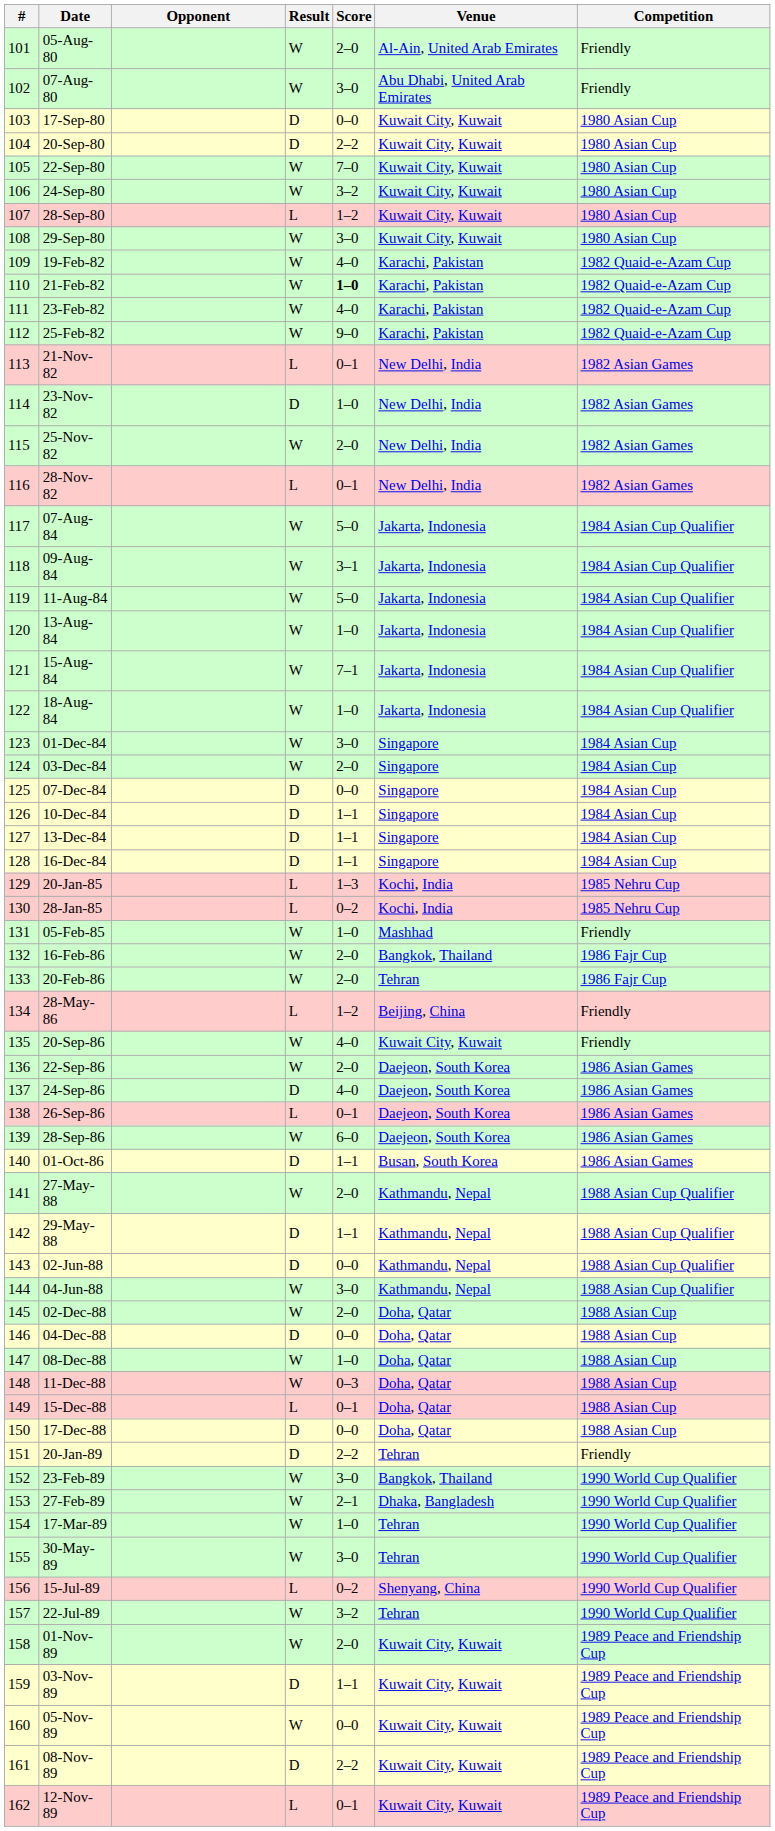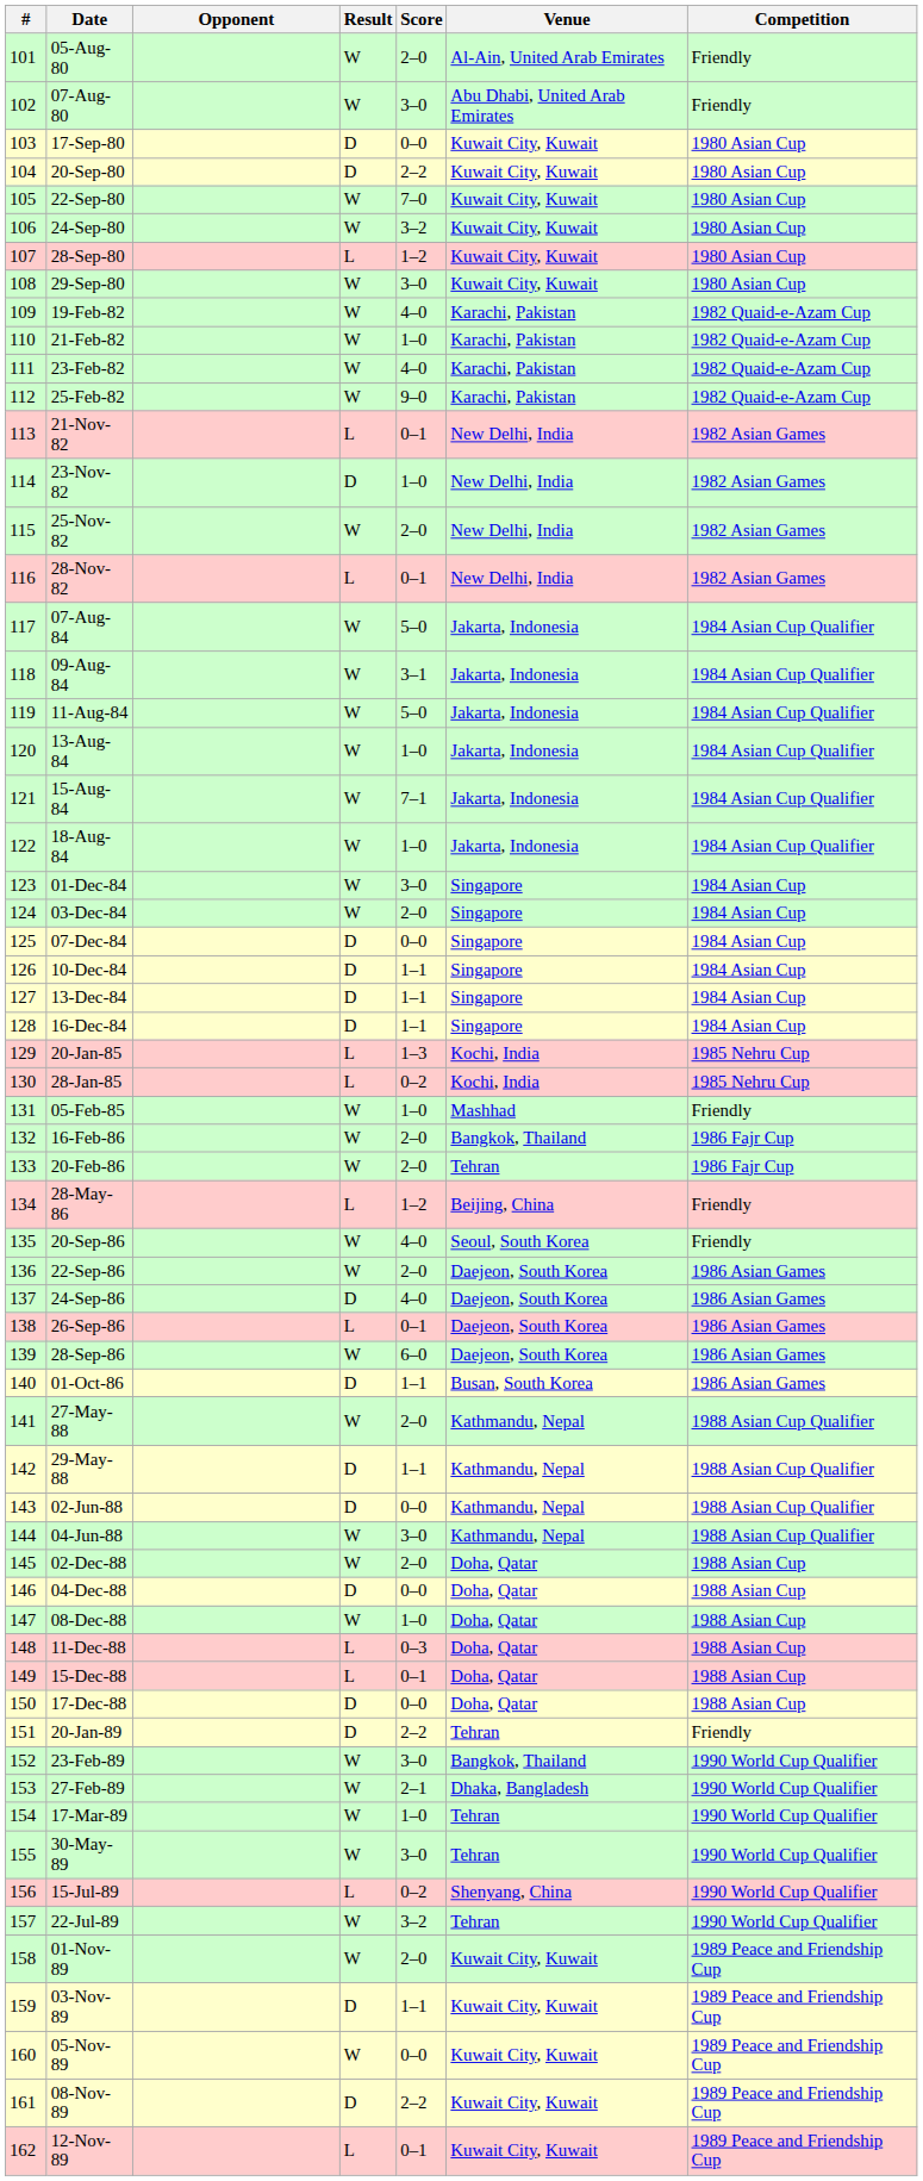21-Feb-82 | Score: bold -> normal
20-Sep-86 | Venue: Kuwait City, Kuwait -> Seoul, South Korea
11-Dec-88 | Result: W -> L
